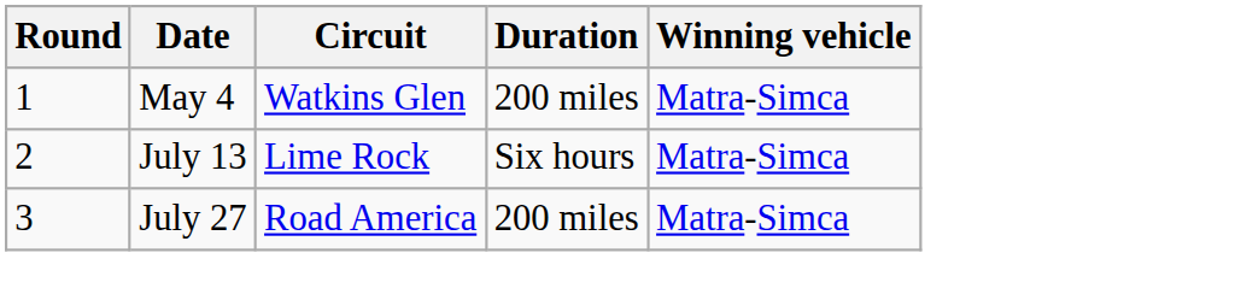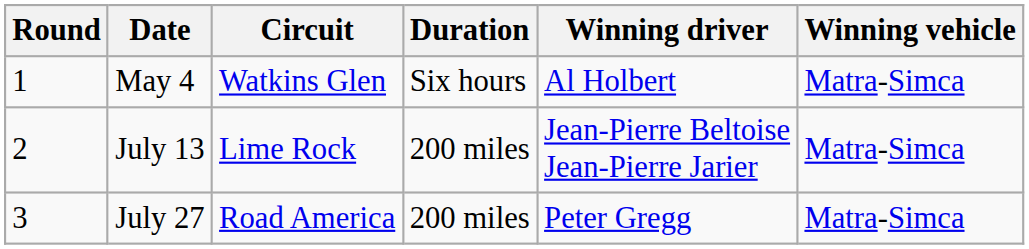+ column: Winning driver | Al Holbert | Jean-Pierre Beltoise Jean-Pierre Jarier | Peter Gregg
May 4 | Duration: 200 miles -> Six hours
July 13 | Duration: Six hours -> 200 miles
